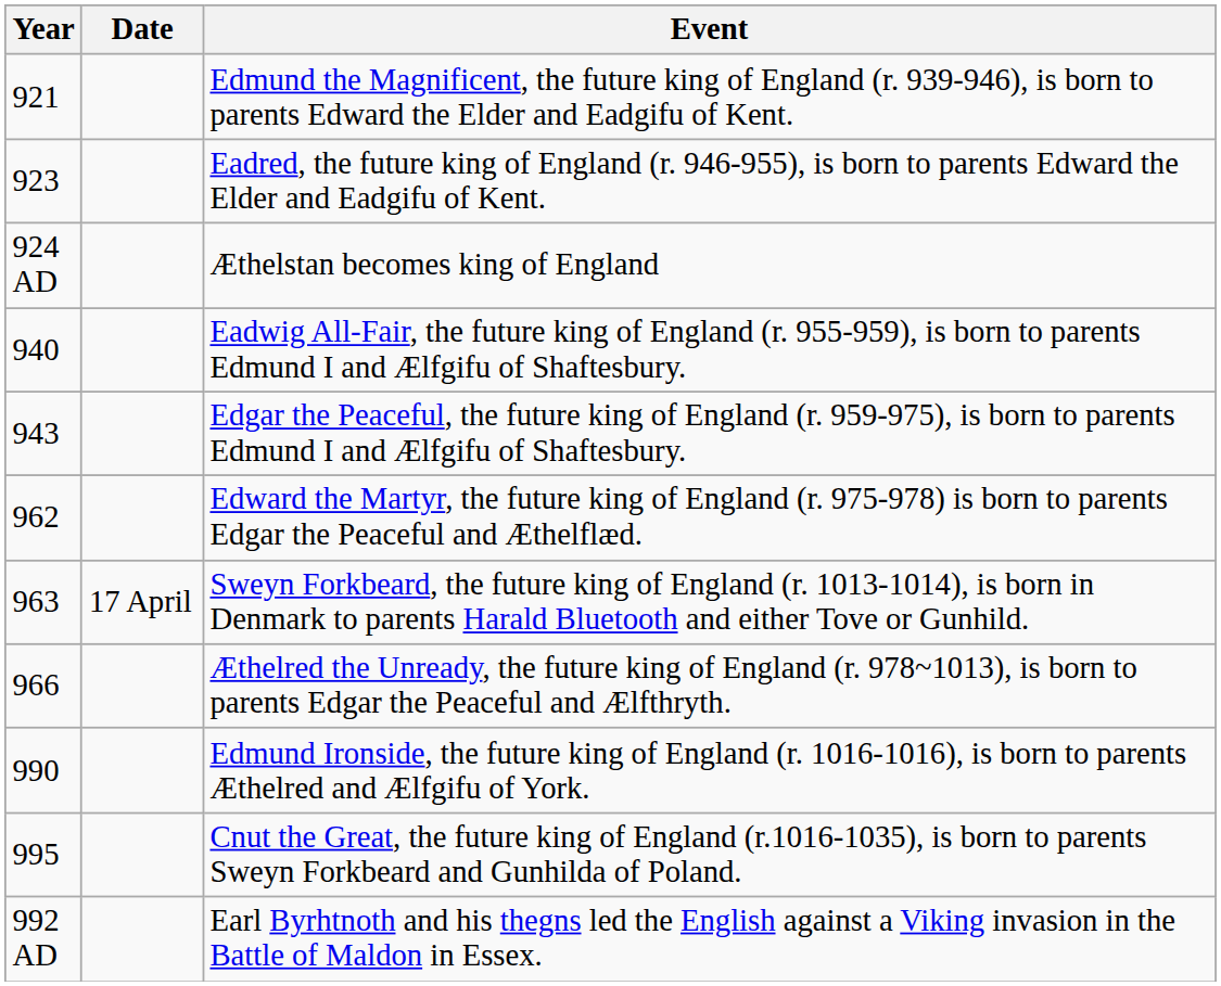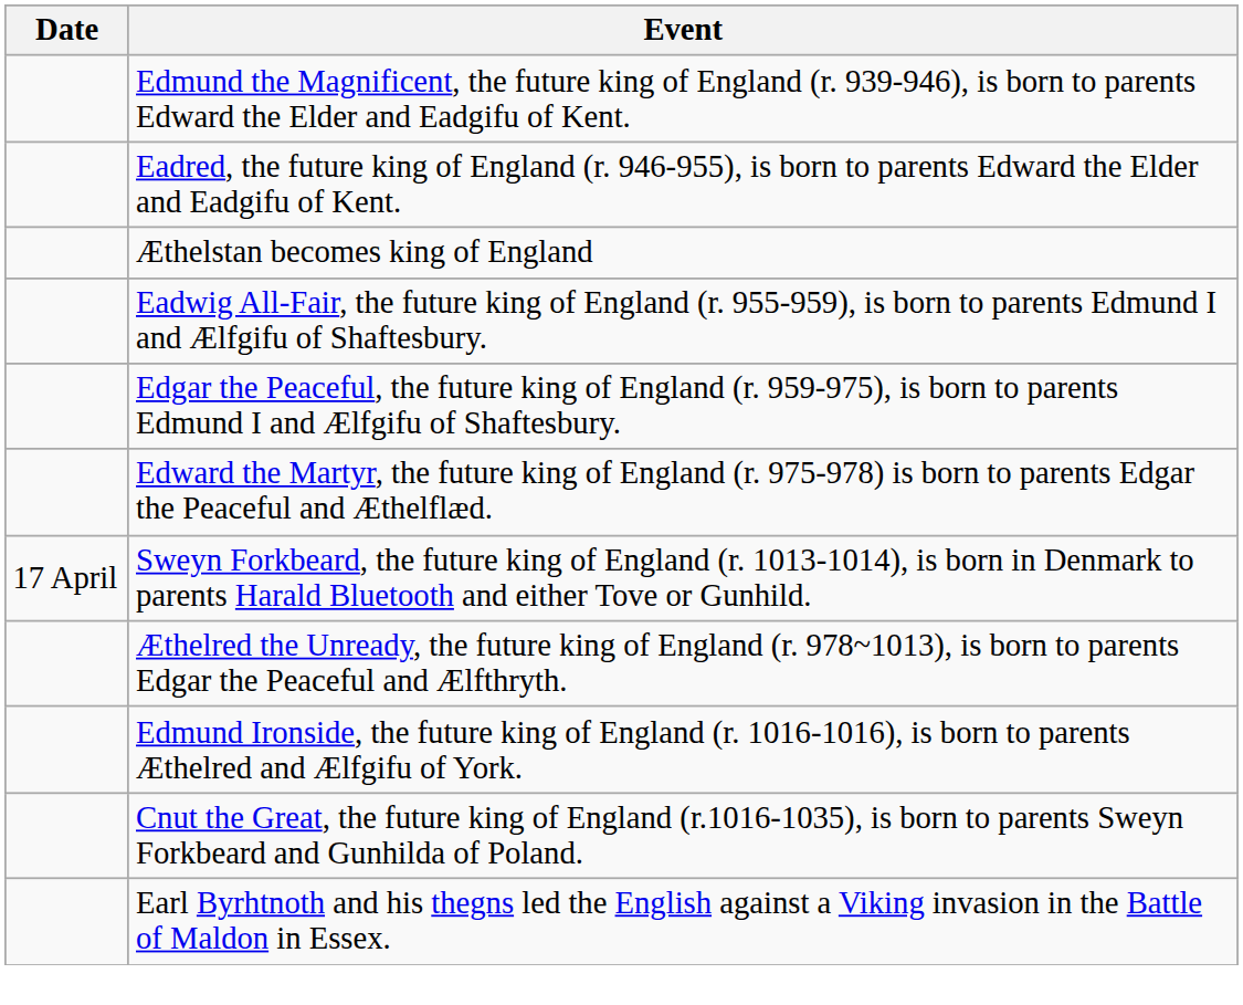- column: Year | 921 | 923 | 924 AD | 940 | 943 | 962 | 963 | 966 | 990 | 995 | 992 AD
